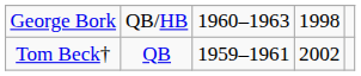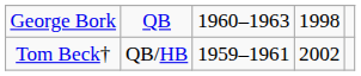George Bork | column 2: QB/HB -> QB
Tom Beck† | column 2: QB -> QB/HB
